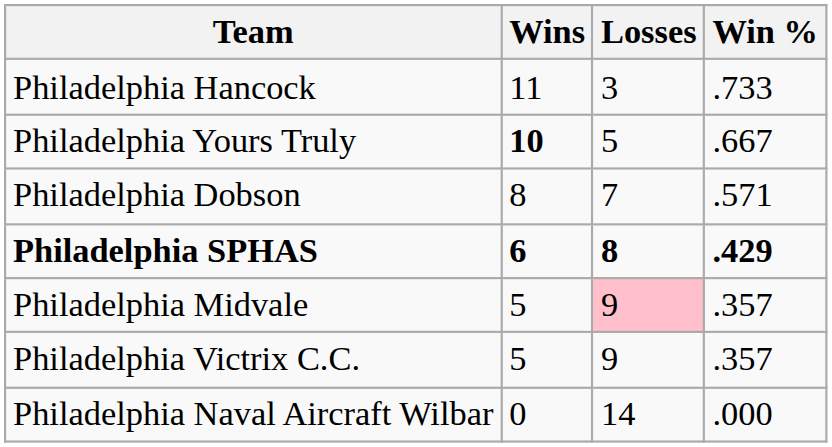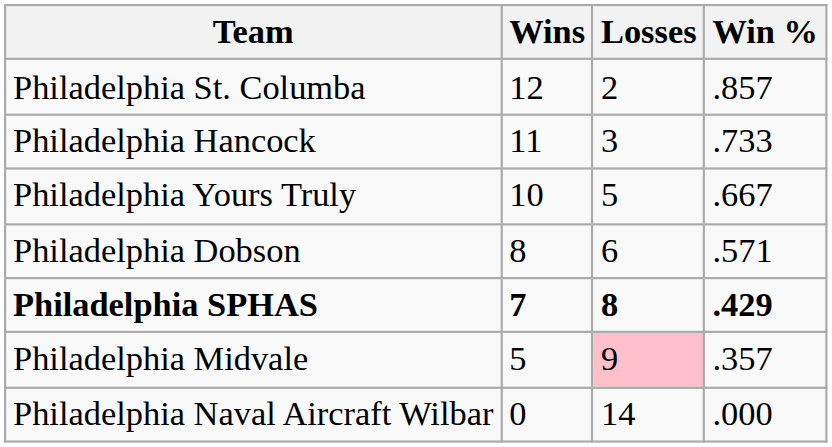+ row: Philadelphia St. Columba | 12 | 2 | .857
Philadelphia Yours Truly | Wins: bold -> normal
Philadelphia Dobson | Losses: 7 -> 6
Philadelphia SPHAS | Wins: 6 -> 7
- row: Philadelphia Victrix C.C. | 5 | 9 | .357
